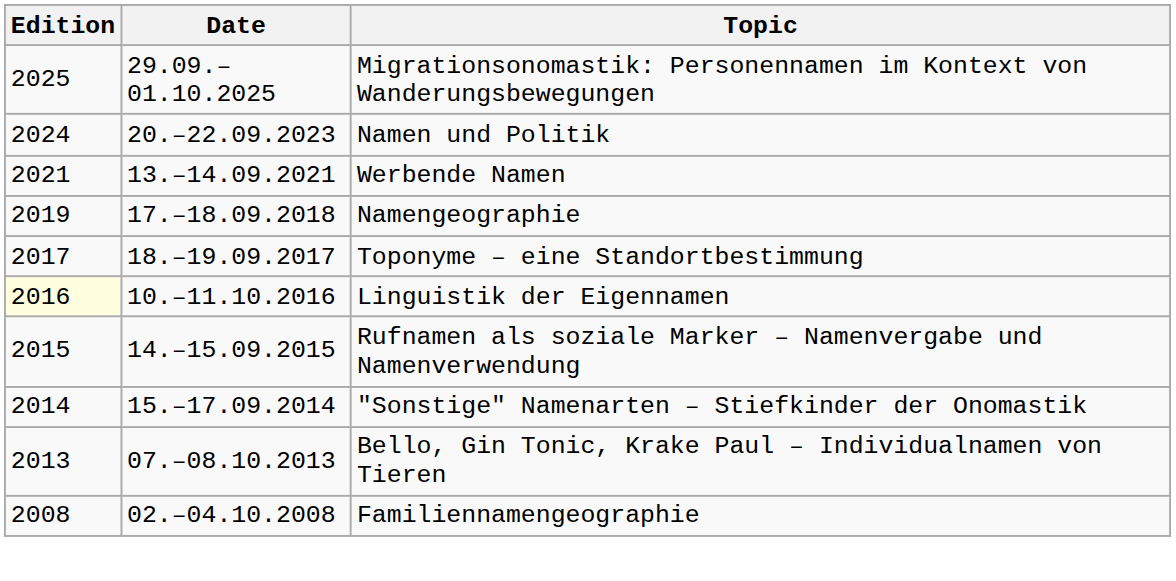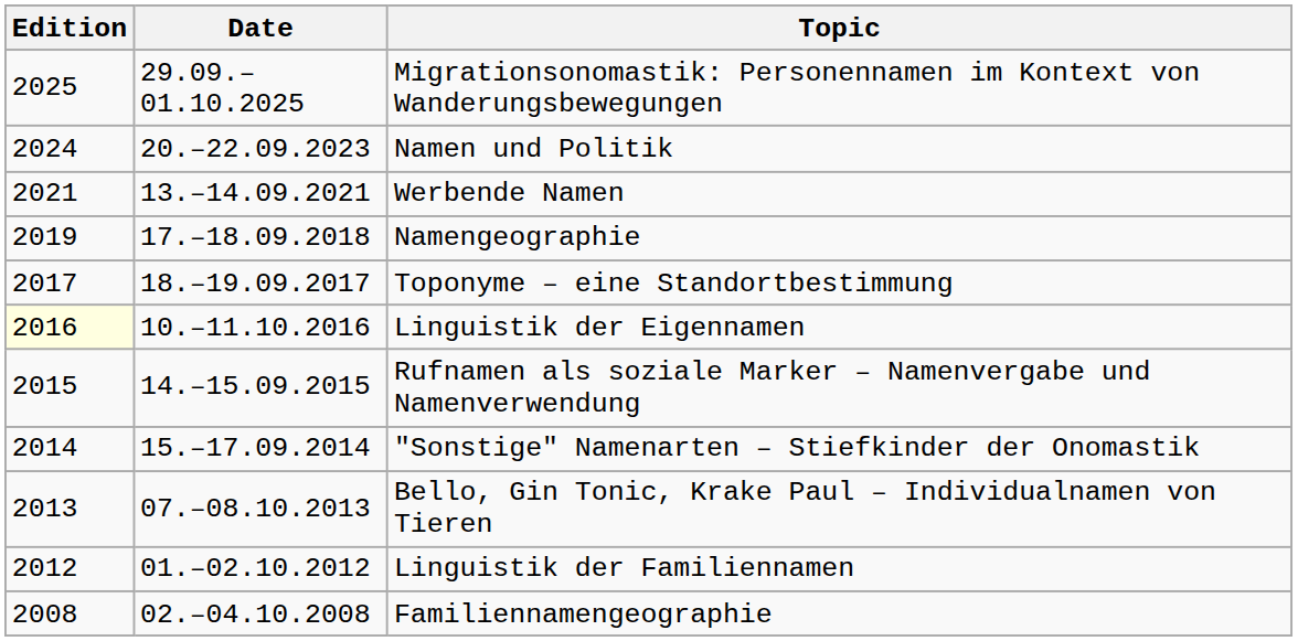+ row: 2012 | 01.–02.10.2012 | Linguistik der Familiennamen
